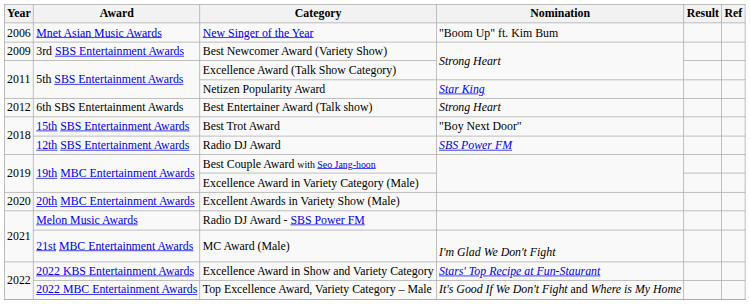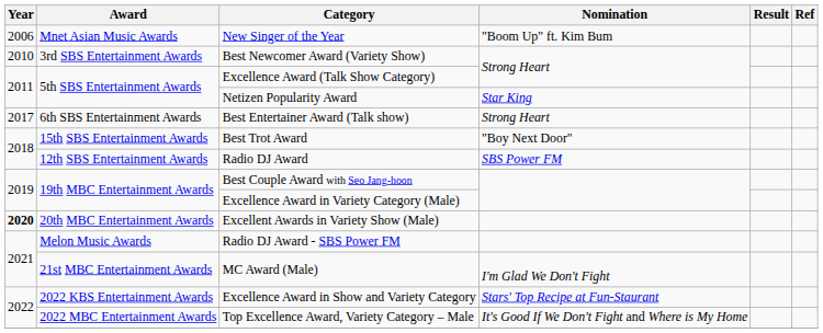Best Newcomer Award (Variety Show) | Year: 2009 -> 2010
Best Entertainer Award (Talk show) | Year: 2012 -> 2017
Excellent Awards in Variety Show (Male) | Year: normal -> bold
